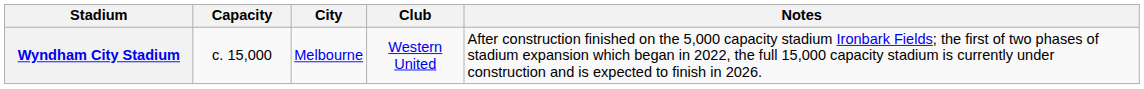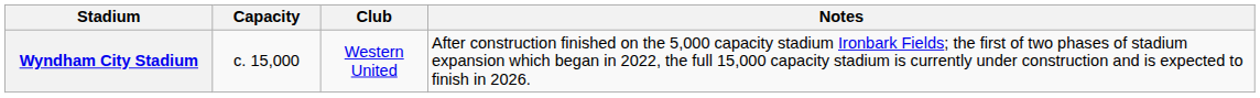- column: City | Melbourne
